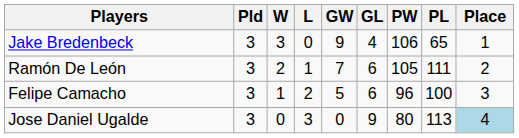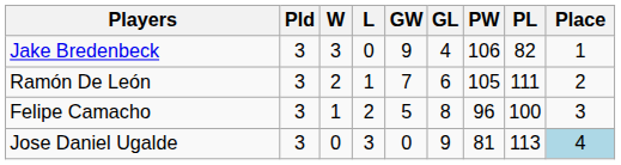Jake Bredenbeck | PL: 65 -> 82
Felipe Camacho | GL: 6 -> 8
Jose Daniel Ugalde | PW: 80 -> 81
